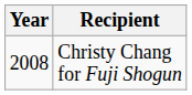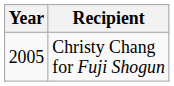Christy Chang for Fuji Shogun | Year: 2008 -> 2005
